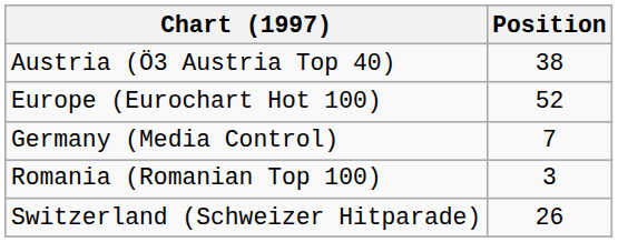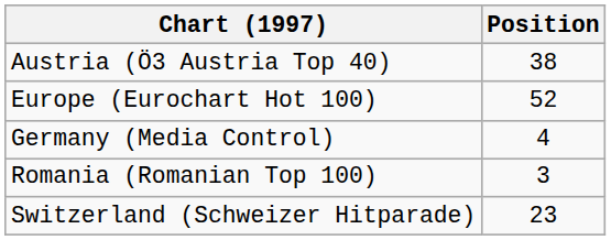Germany (Media Control) | Position: 7 -> 4
Switzerland (Schweizer Hitparade) | Position: 26 -> 23
